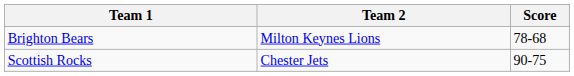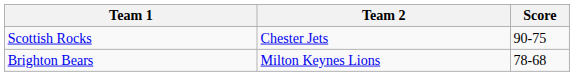rows swapped: Brighton Bears <-> Scottish Rocks
